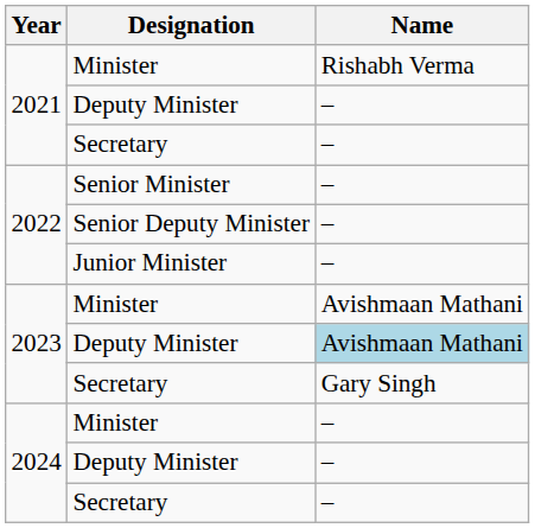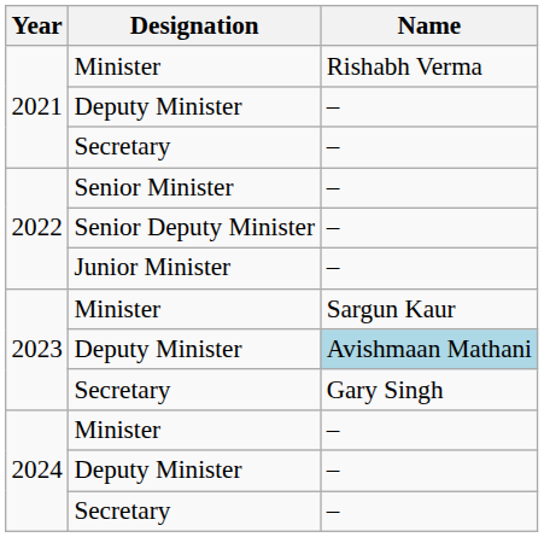2023 / Minister | Name: Avishmaan Mathani -> Sargun Kaur
